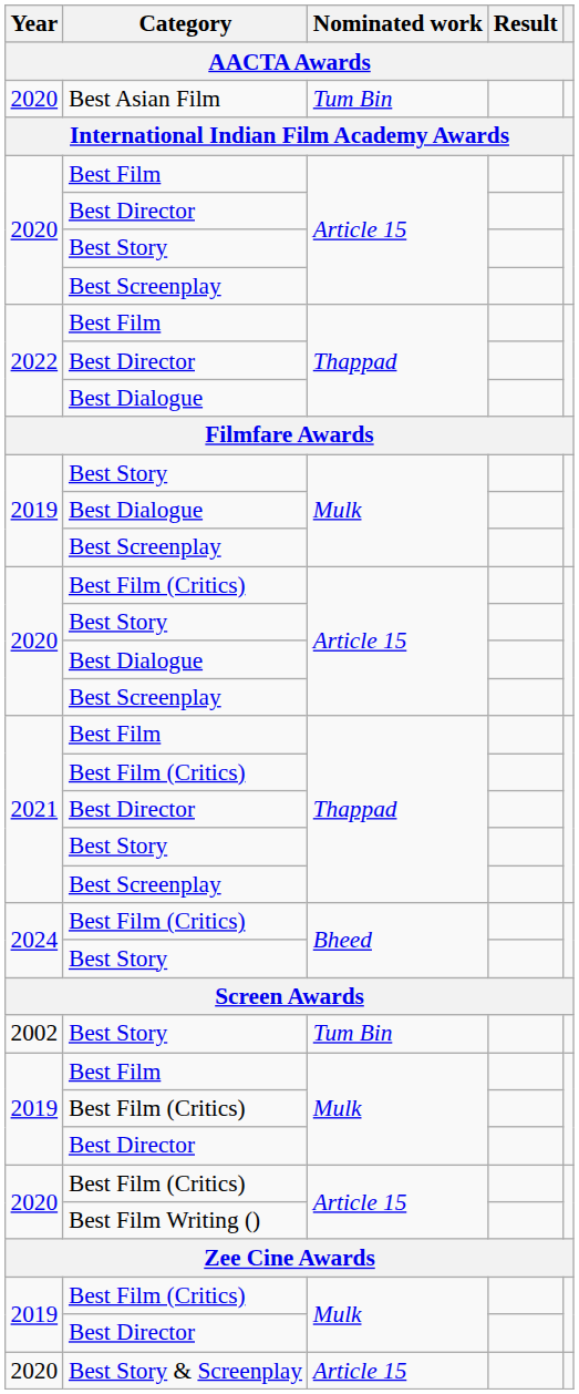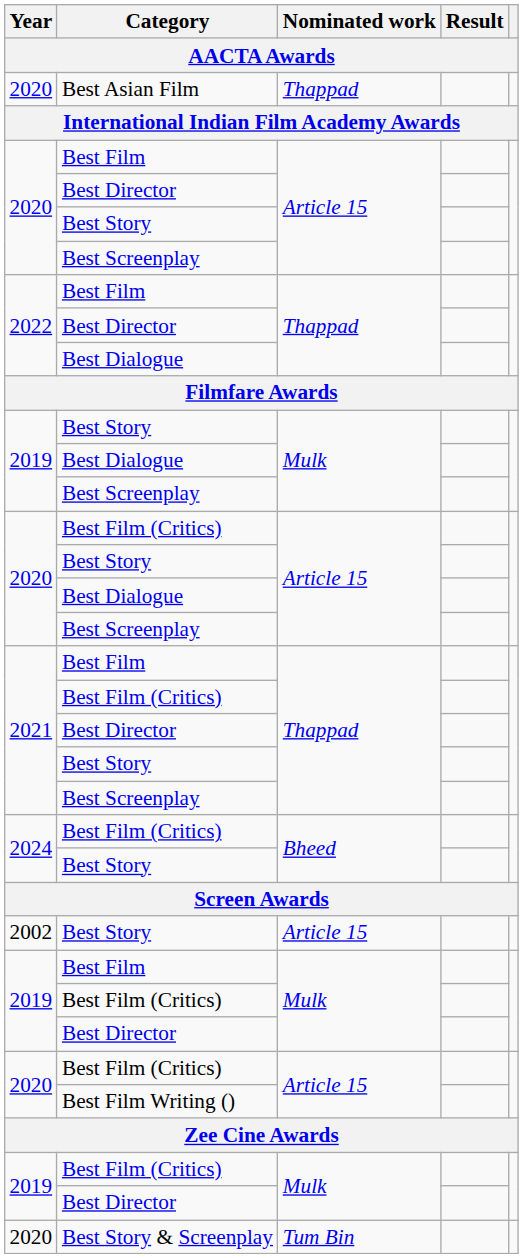Best Asian Film | Nominated work: Tum Bin -> Thappad
2002 / Best Story | Nominated work: Tum Bin -> Article 15
Best Story & Screenplay | Nominated work: Article 15 -> Tum Bin
